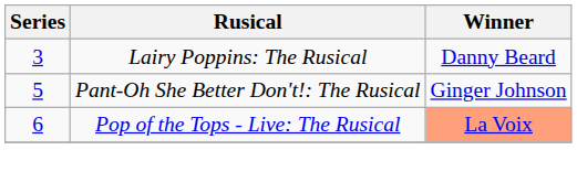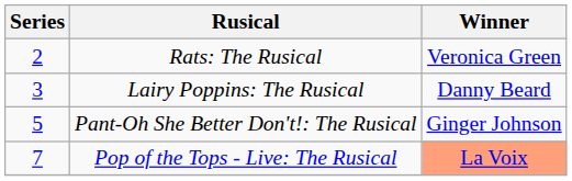+ row: 2 | Rats: The Rusical | Veronica Green
Pop of the Tops - Live: The Rusical | Series: 6 -> 7
